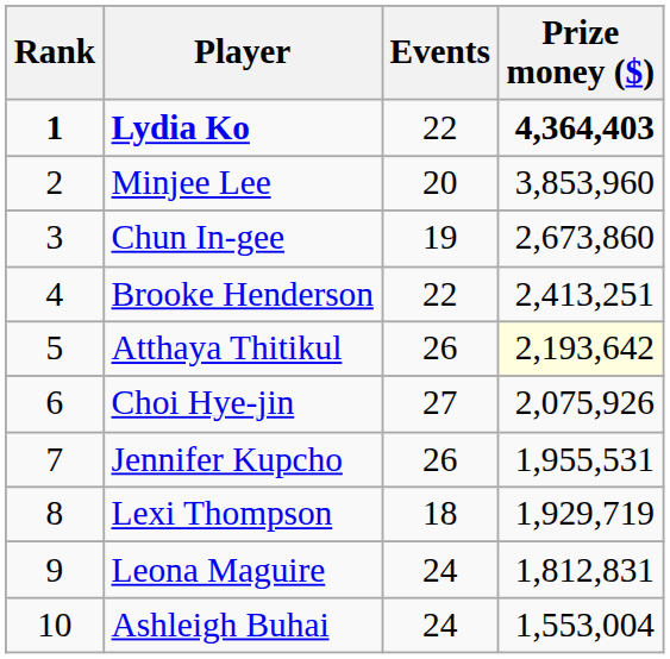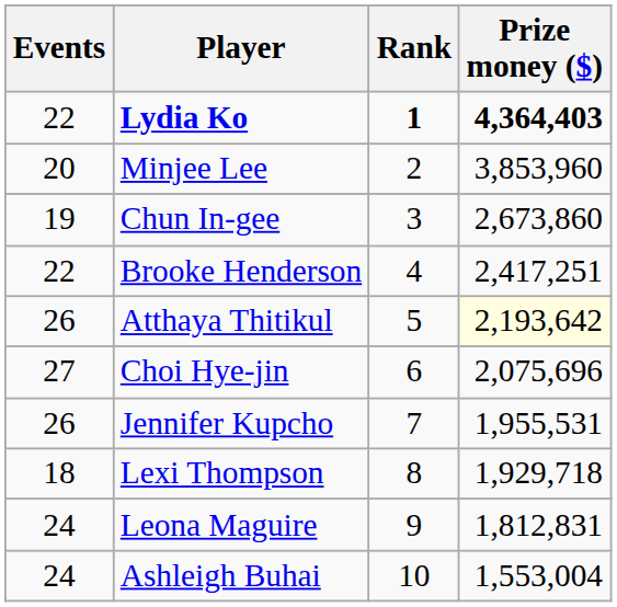columns swapped: Rank <-> Events
Brooke Henderson | Prize money ($): 2,413,251 -> 2,417,251
Choi Hye-jin | Prize money ($): 2,075,926 -> 2,075,696
Lexi Thompson | Prize money ($): 1,929,719 -> 1,929,718
